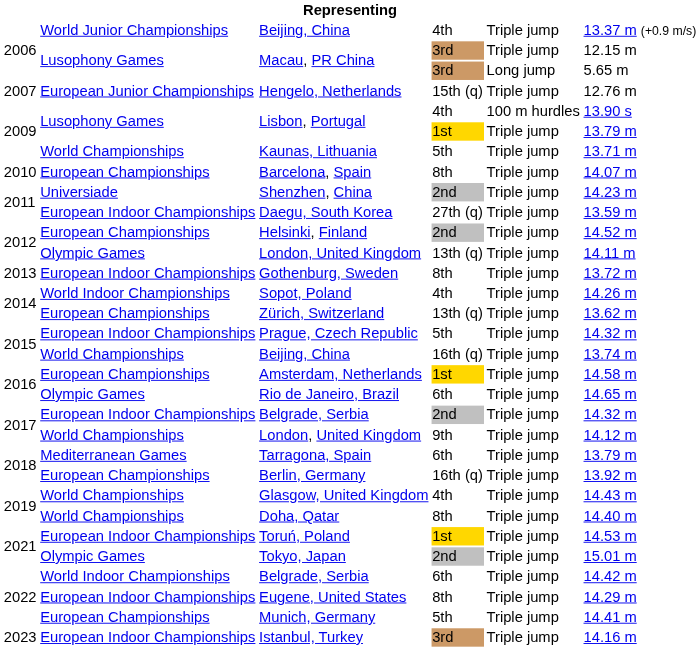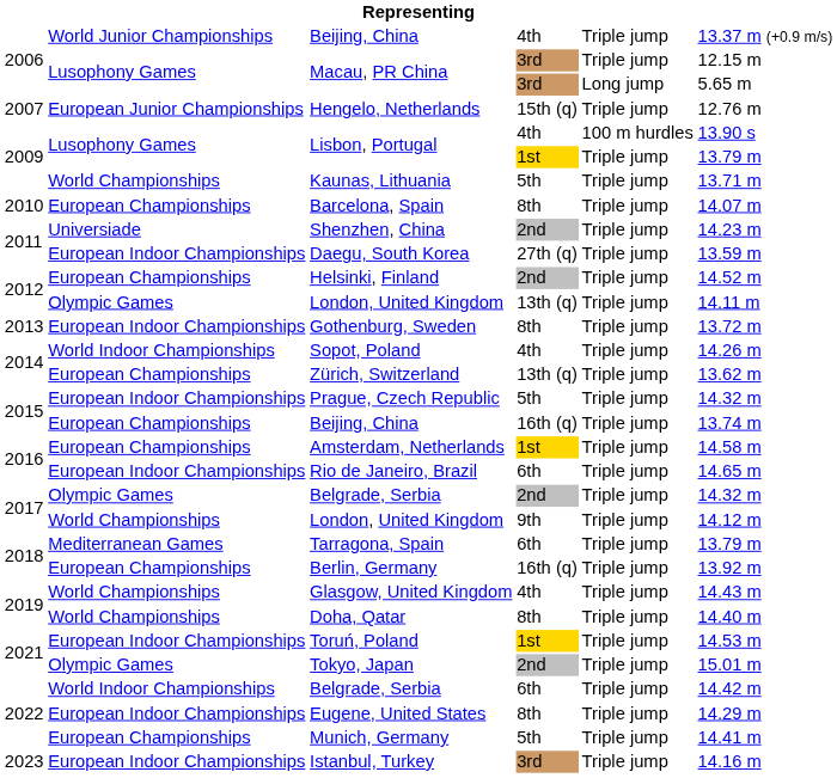Beijing, China / 16th (q) | column 2: World Championships -> European Championships
Rio de Janeiro, Brazil | column 2: Olympic Games -> European Indoor Championships
Belgrade, Serbia / 2nd | column 2: European Indoor Championships -> Olympic Games
